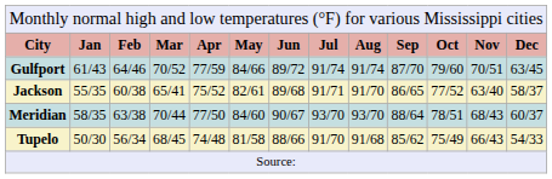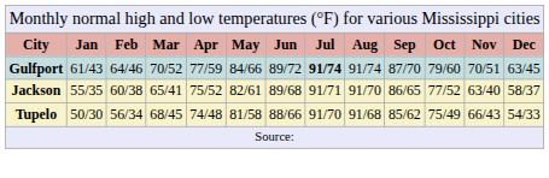Gulfport | column 8: normal -> bold
- row: Meridian | 58/35 | 63/38 | 70/44 | 77/50 | 84/60 | 90/67 | 93/70 | 93/70 | 88/64 | 78/51 | 68/43 | 60/37
